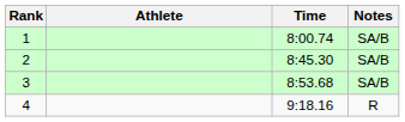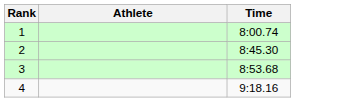- column: Notes | SA/B | SA/B | SA/B | R
